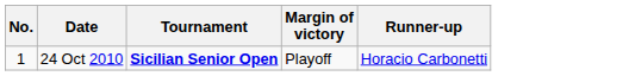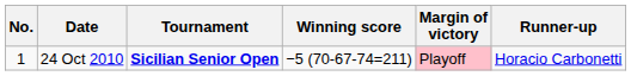+ column: Winning score | −5 (70-67-74=211)
24 Oct 2010 | Margin of victory: no background -> pink background
